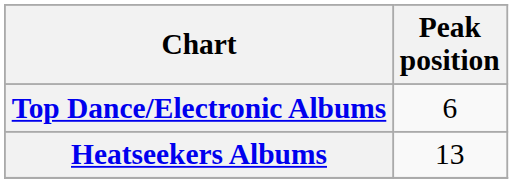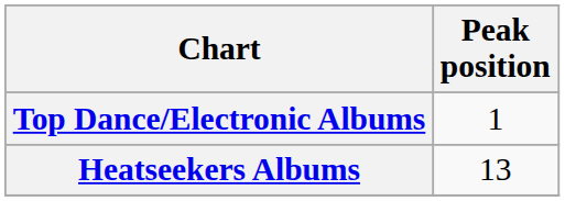Top Dance/Electronic Albums | Peak position: 6 -> 1
